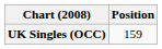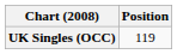UK Singles (OCC) | Position: 159 -> 119
